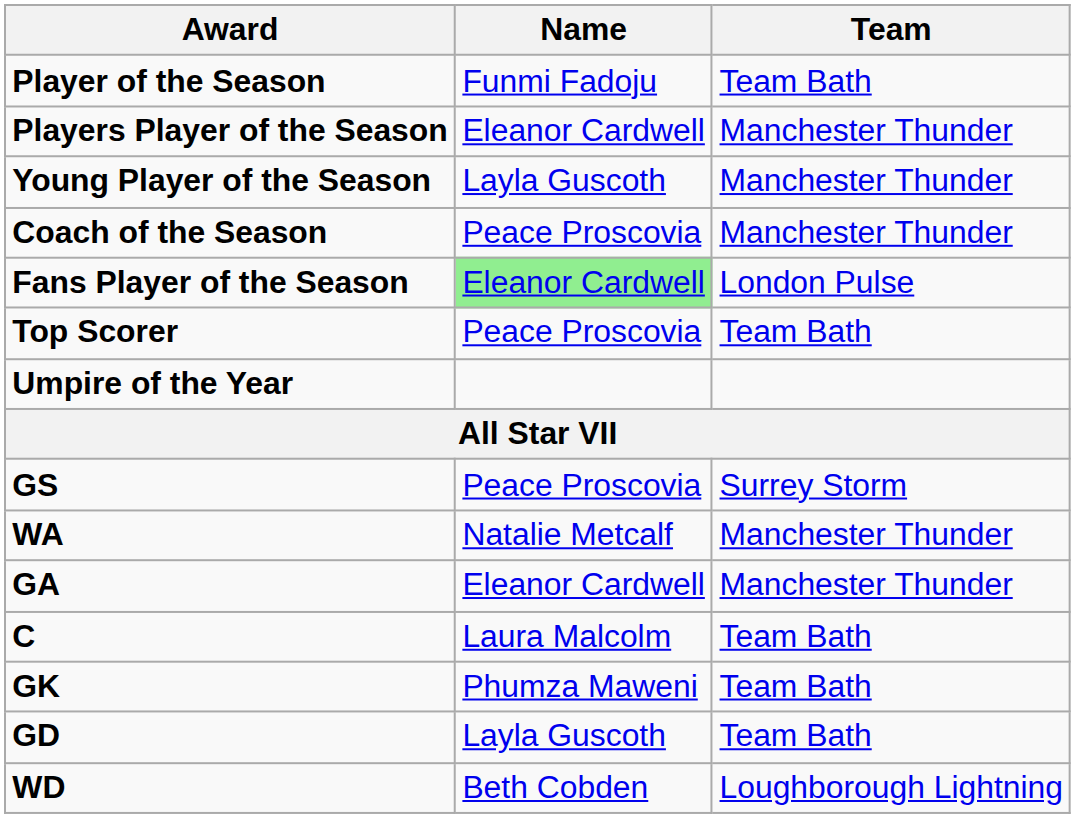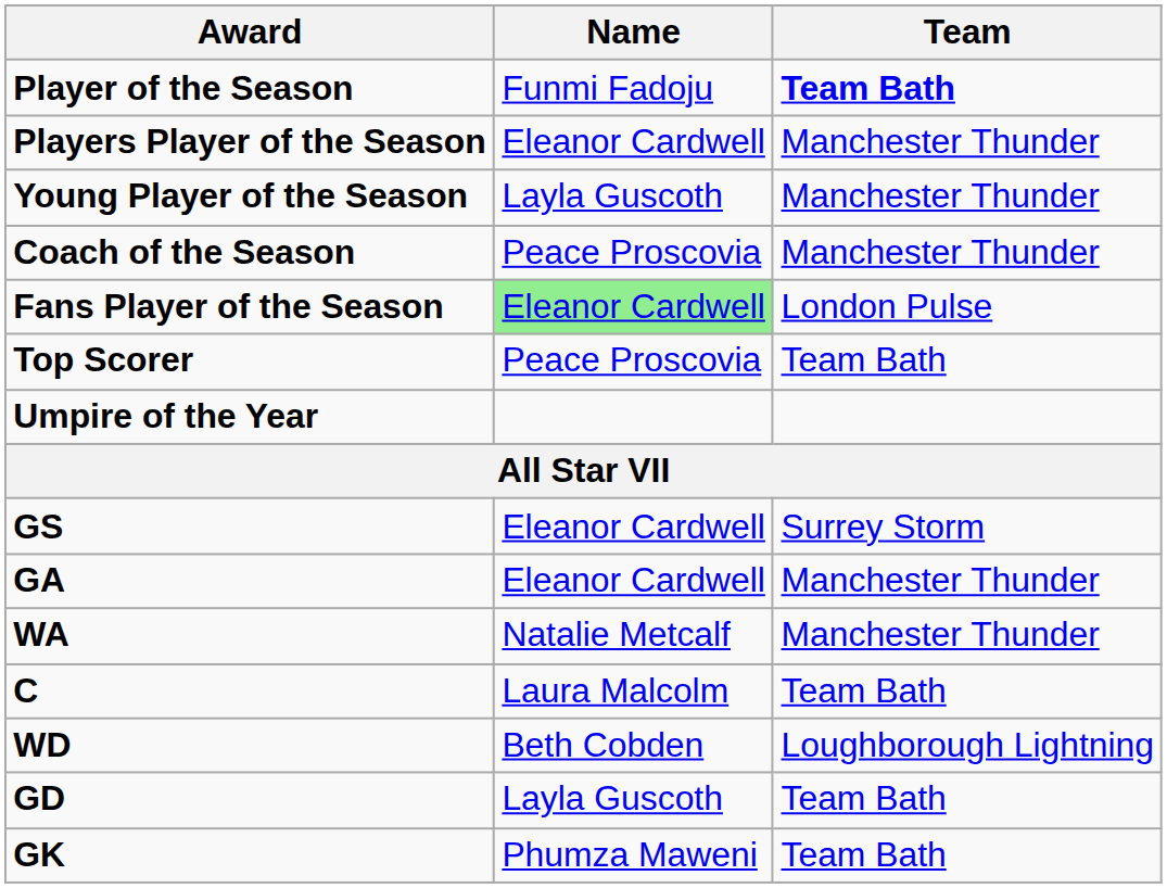Player of the Season | Team: normal -> bold
GS | Name: Peace Proscovia -> Eleanor Cardwell
rows swapped: GA <-> WA
rows swapped: WD <-> GK
